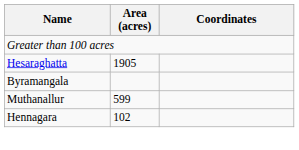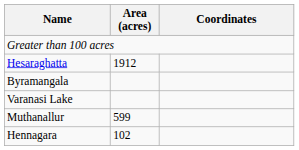Hesaraghatta | Area (acres): 1905 -> 1912
+ row: Varanasi Lake
